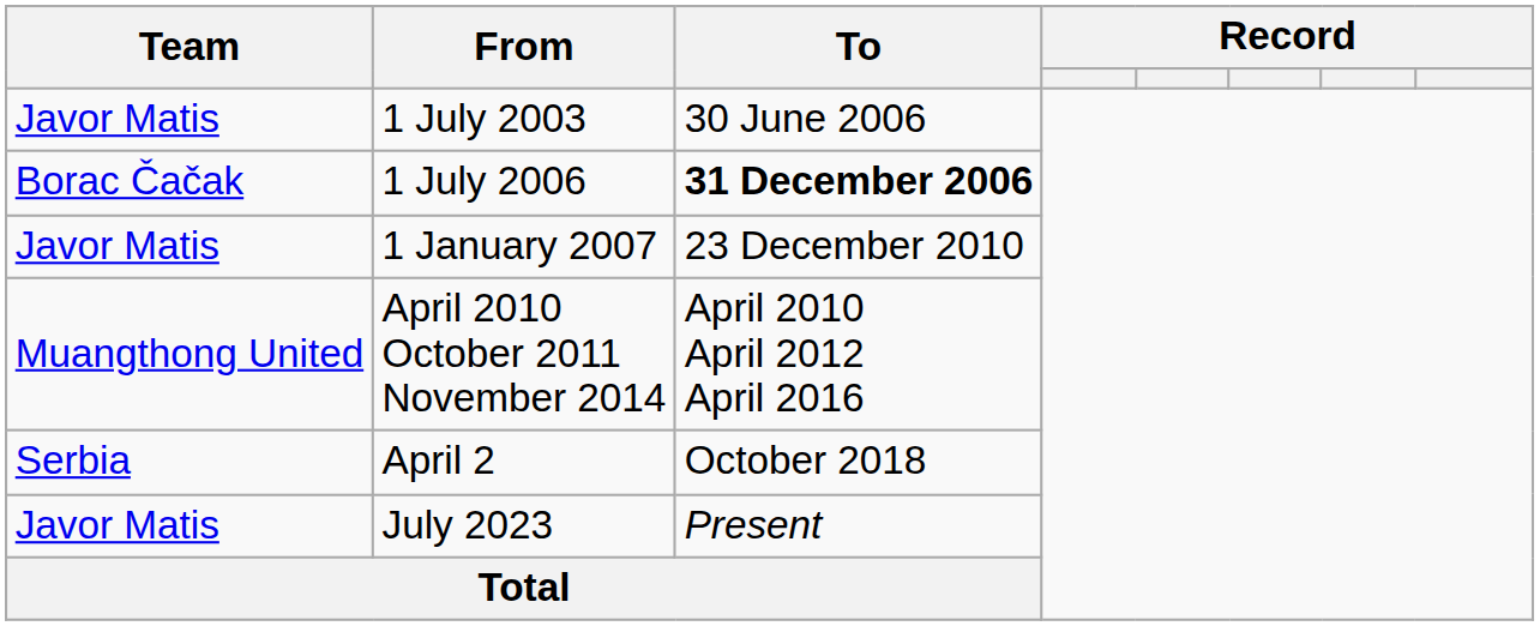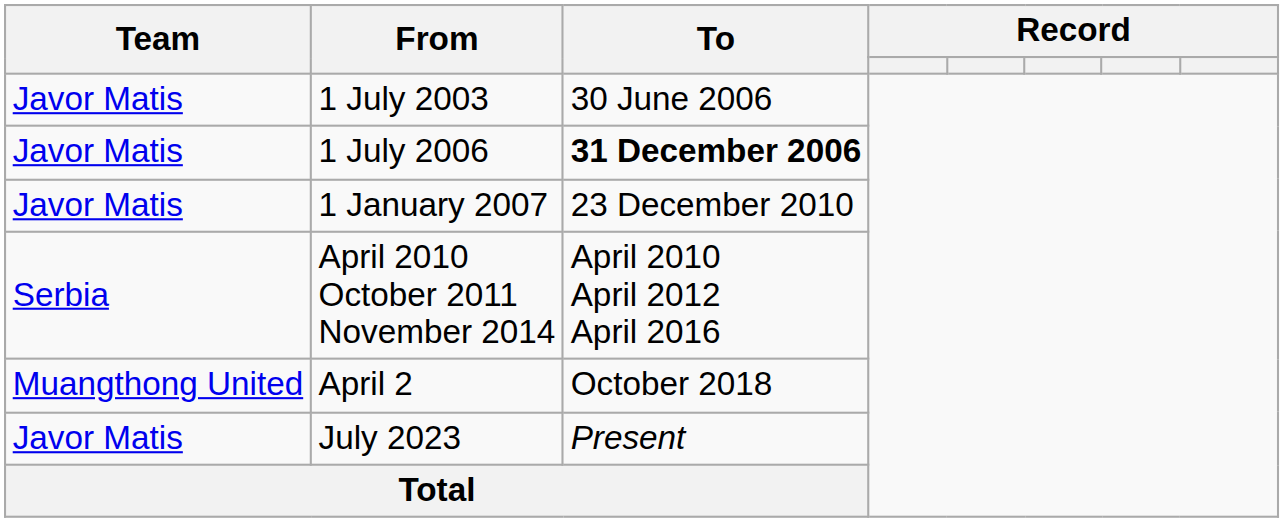1 July 2006 | Team: Borac Čačak -> Javor Matis
April 2010 October 2011 November 2014 | Team: Muangthong United -> Serbia
April 2 | Team: Serbia -> Muangthong United
